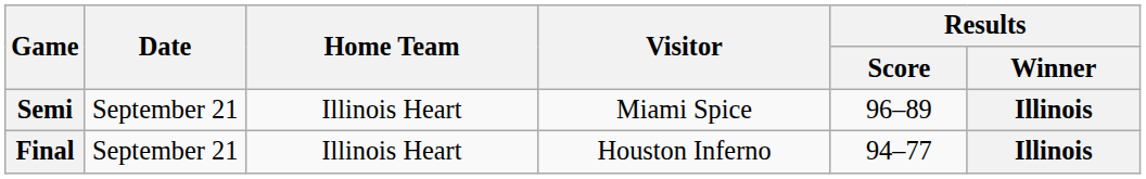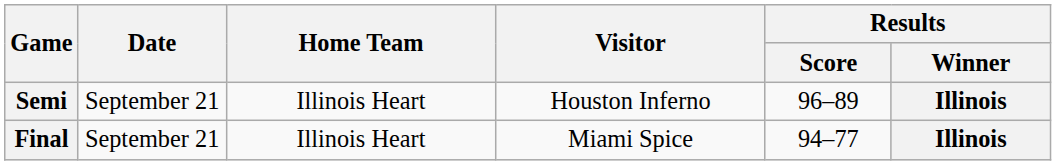Semi | Visitor: Miami Spice -> Houston Inferno
Final | Visitor: Houston Inferno -> Miami Spice
